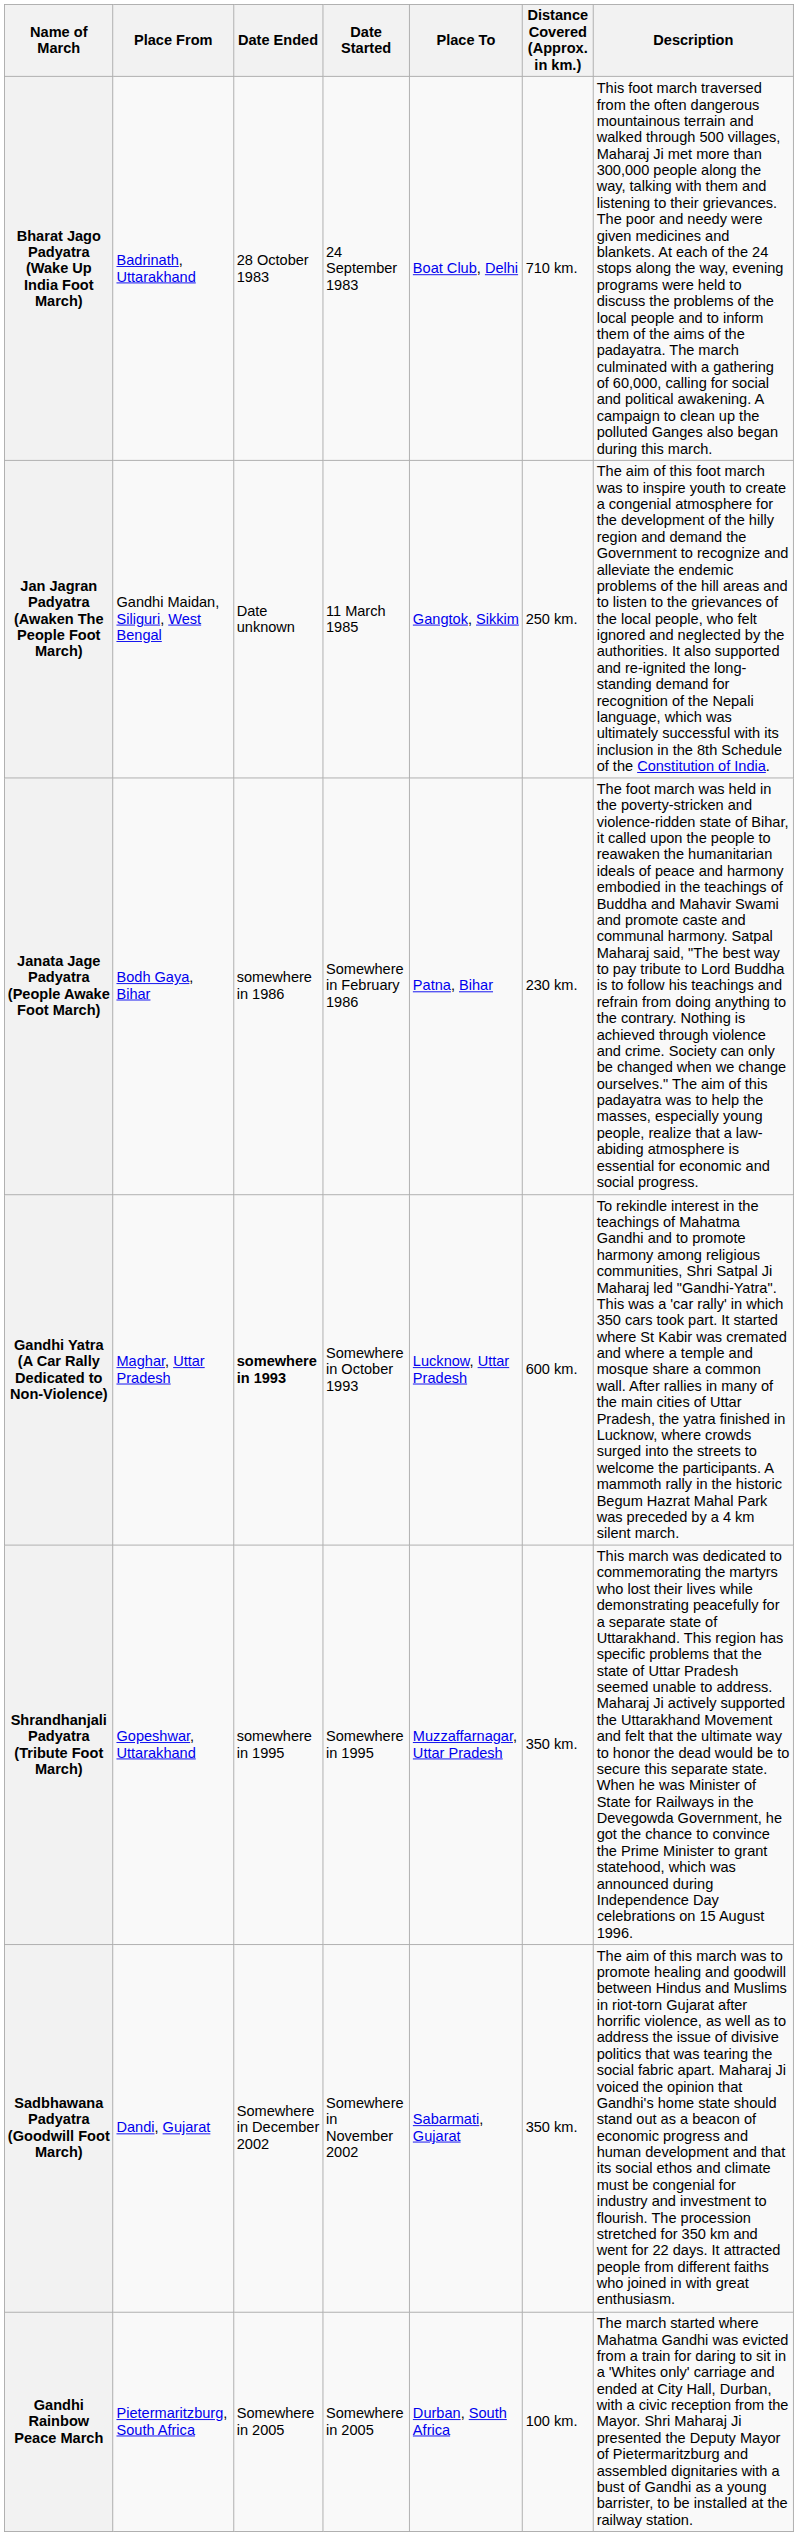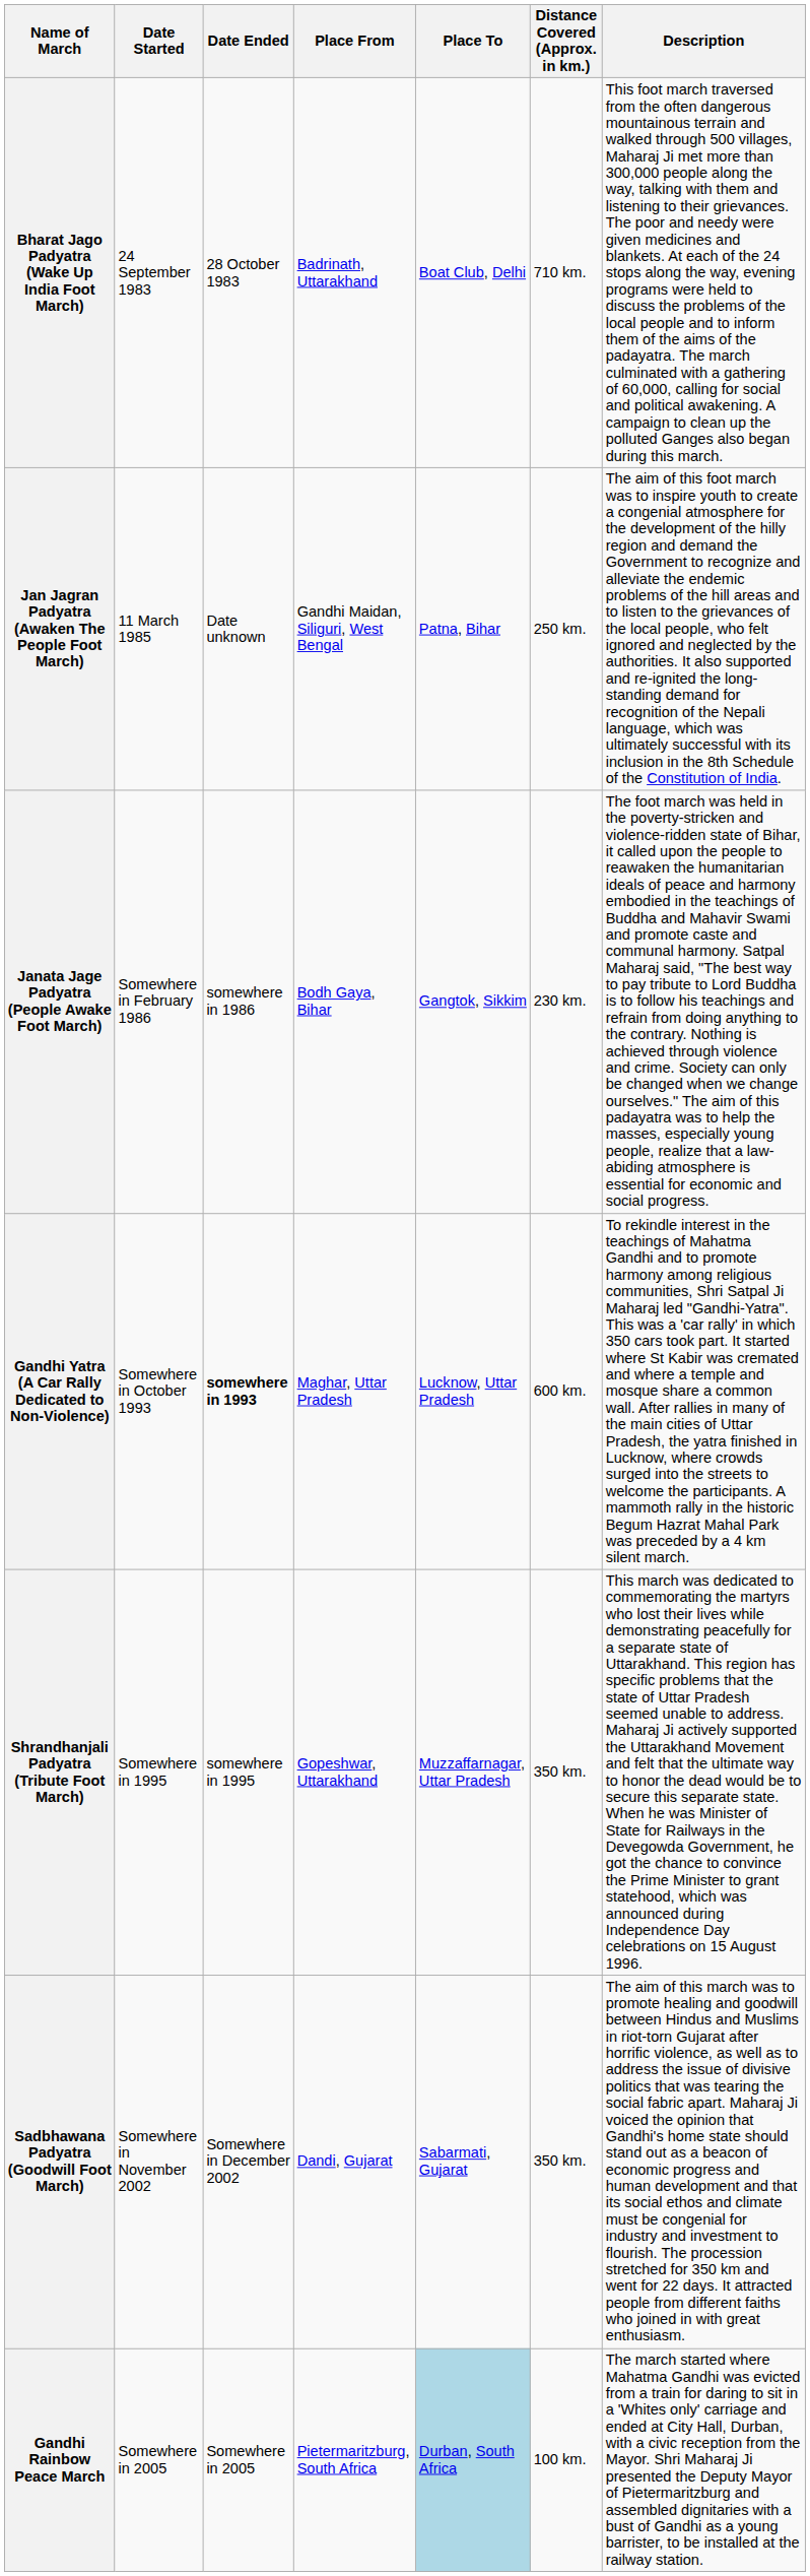columns swapped: Date Started <-> Place From
Jan Jagran Padyatra (Awaken The People Foot March) | Place To: Gangtok, Sikkim -> Patna, Bihar
Janata Jage Padyatra (People Awake Foot March) | Place To: Patna, Bihar -> Gangtok, Sikkim
Gandhi Rainbow Peace March | Place To: no background -> lightblue background
